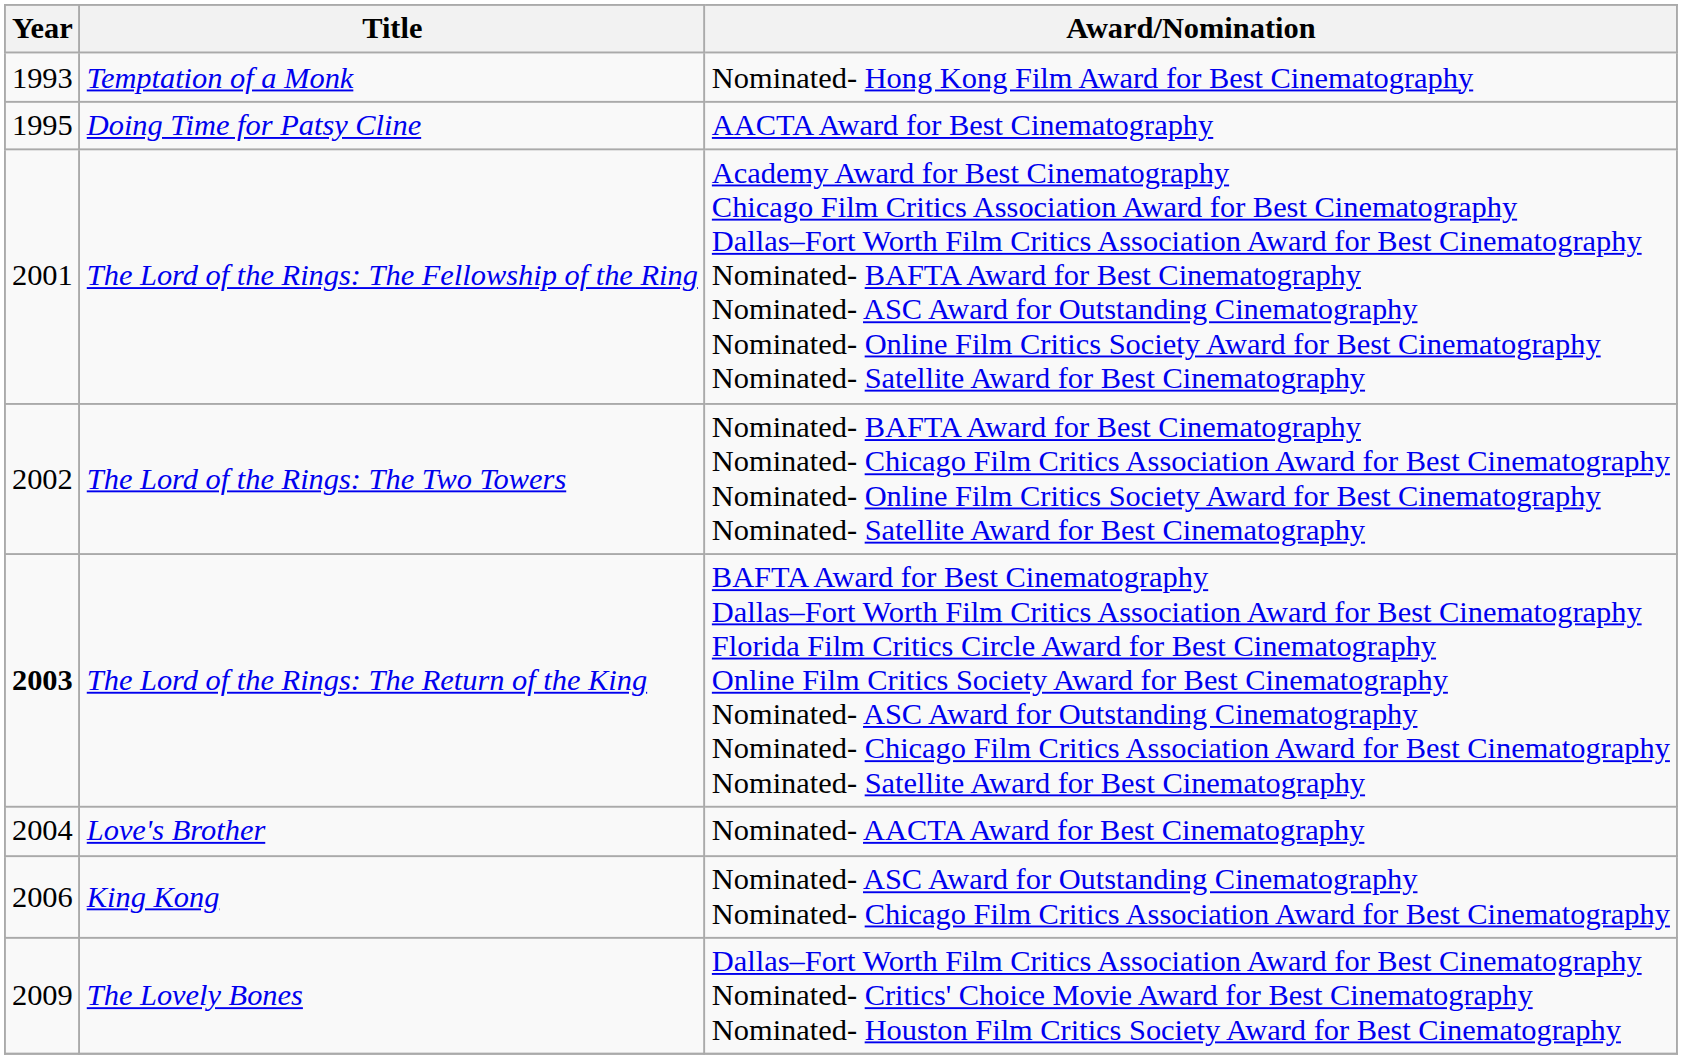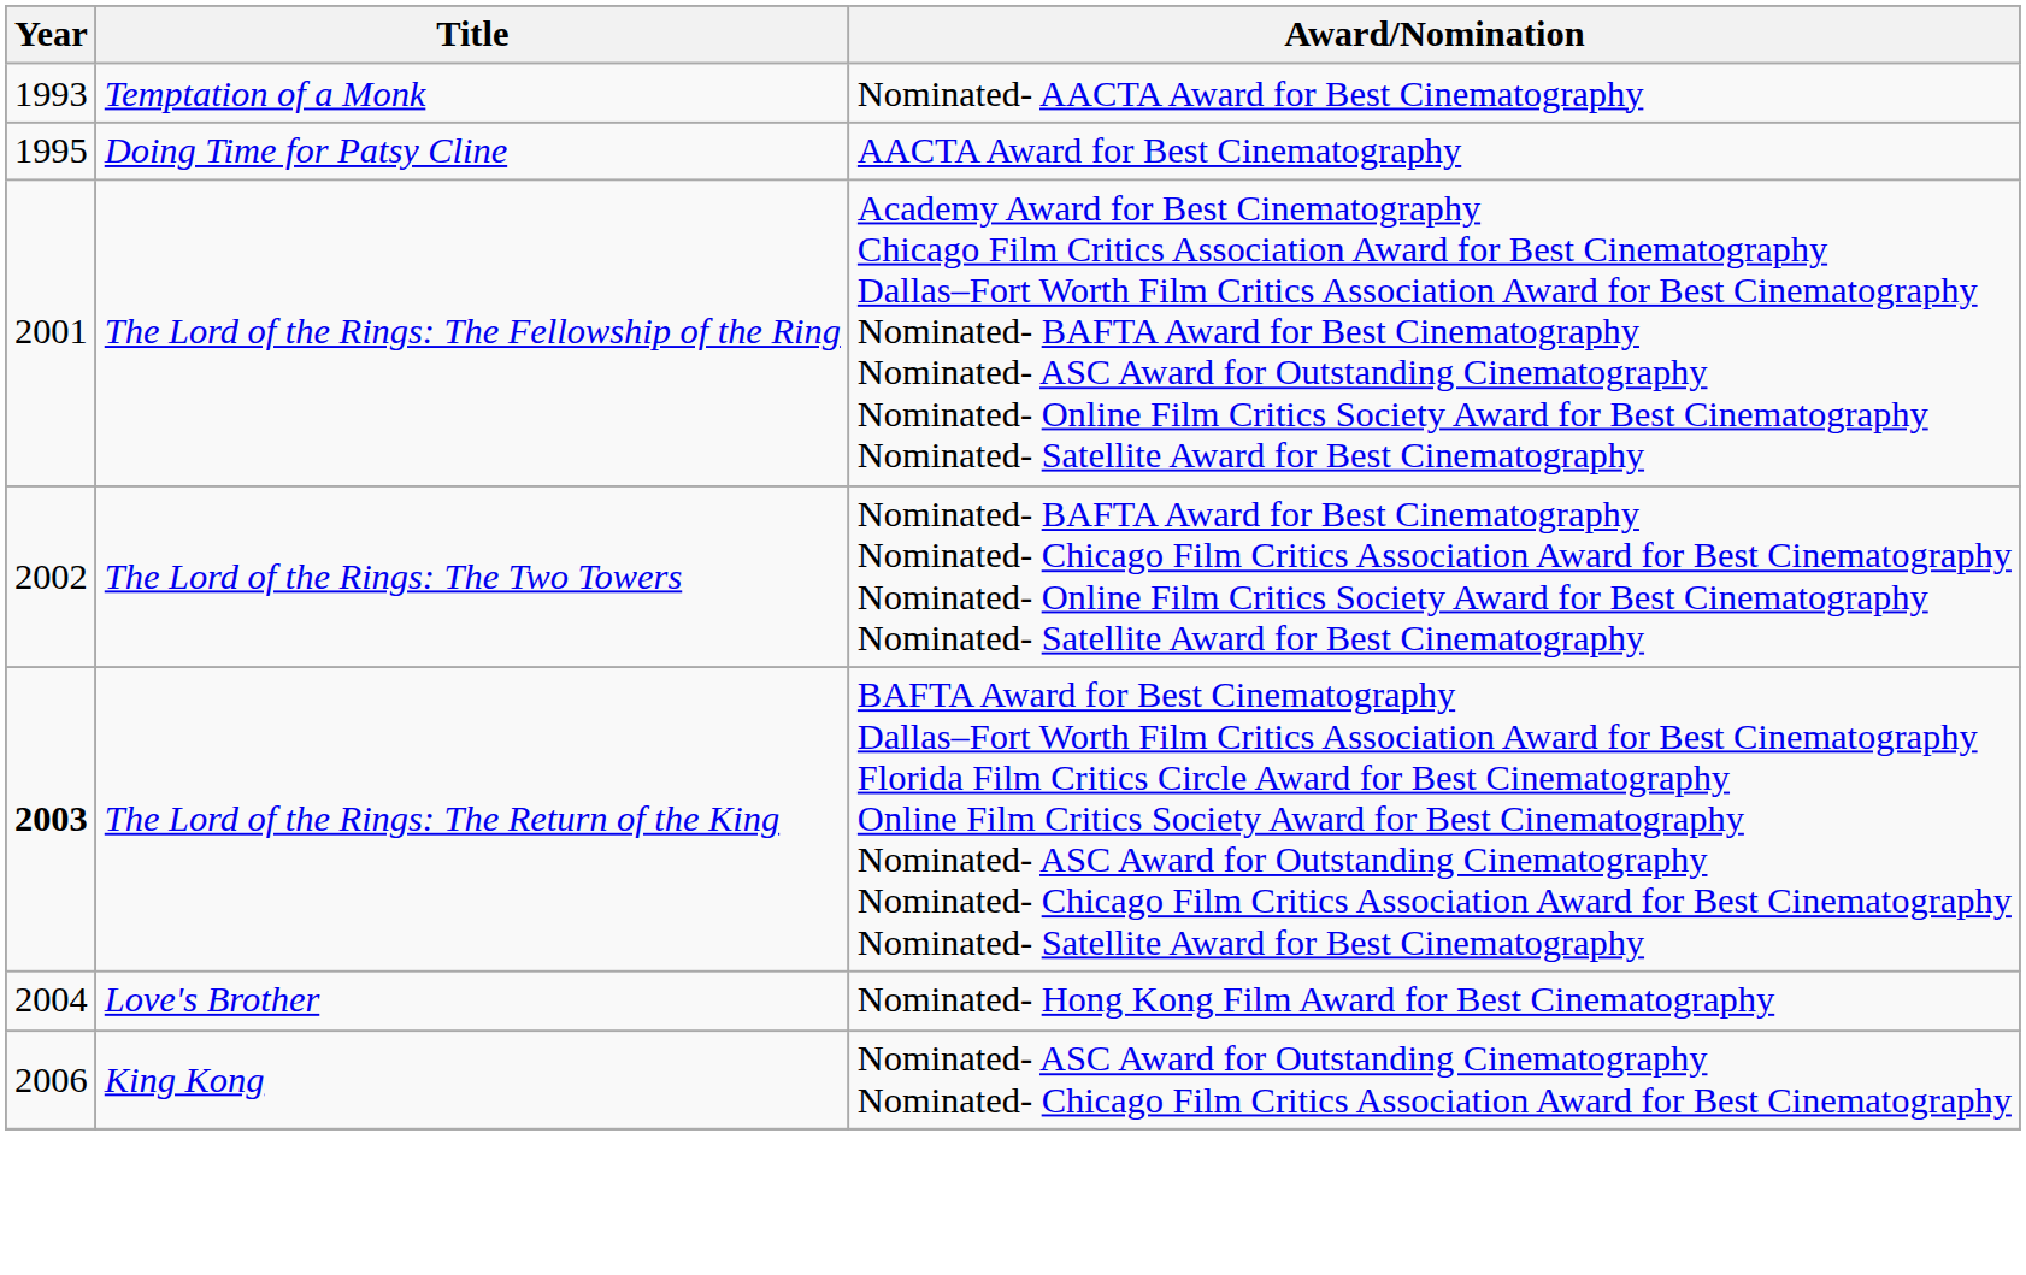Temptation of a Monk | Award/Nomination: Nominated- Hong Kong Film Award for Best Cinematography -> Nominated- AACTA Award for Best Cinematography
Love's Brother | Award/Nomination: Nominated- AACTA Award for Best Cinematography -> Nominated- Hong Kong Film Award for Best Cinematography
- row: 2009 | The Lovely Bones | Dallas–Fort Worth Film Critics Association Award for Best Cinematography Nominated- Critics' Choice Movie Award for Best Cinematography Nominated- Houston Film Critics Society Award for Best Cinematography
